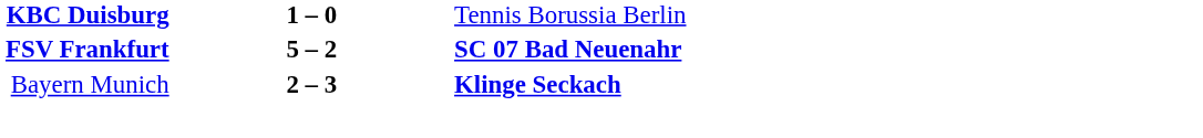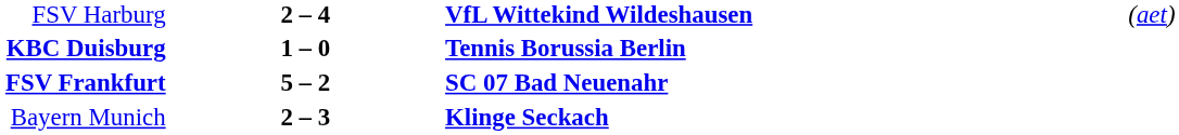+ row: FSV Harburg | 2 – 4 | VfL Wittekind Wildeshausen | (aet)
KBC Duisburg | column 3: normal -> bold
